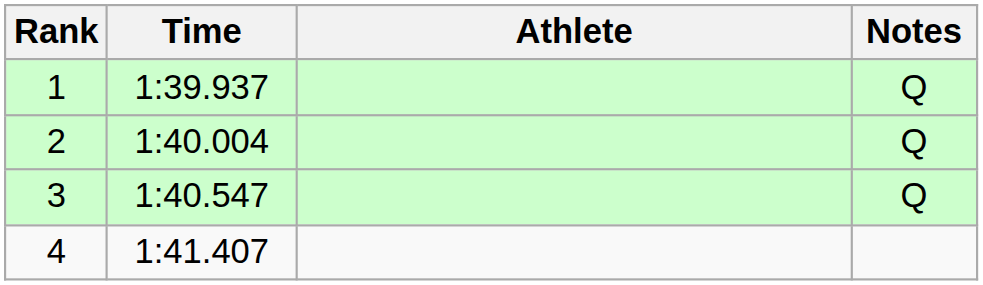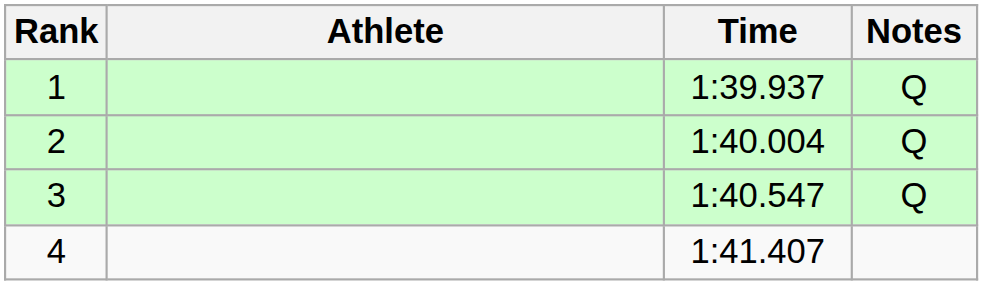columns swapped: Athlete <-> Time
